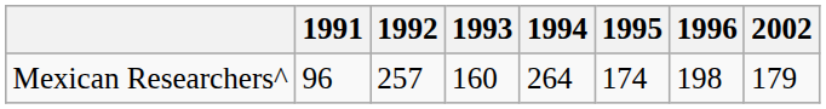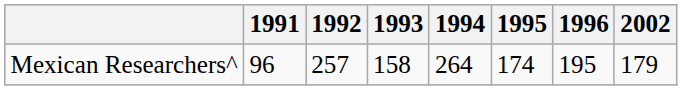Mexican Researchers^ | 1993: 160 -> 158
Mexican Researchers^ | 1996: 198 -> 195
